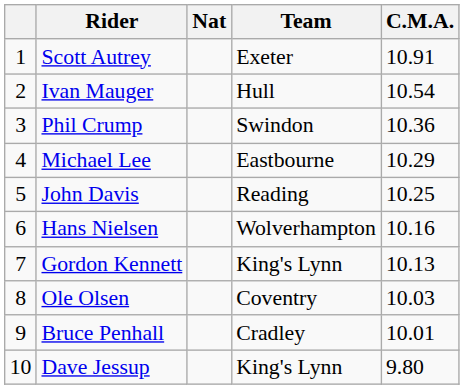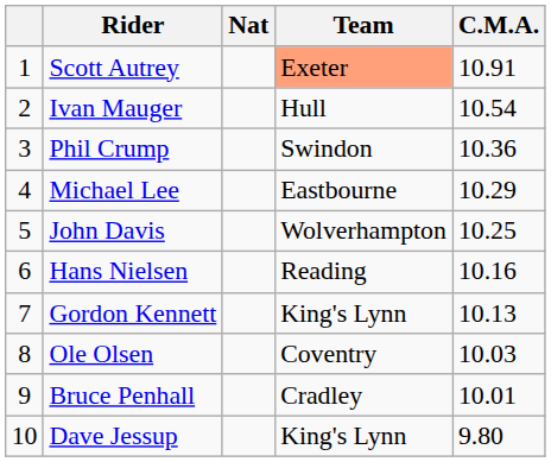Scott Autrey | Team: no background -> lightsalmon background
John Davis | Team: Reading -> Wolverhampton
Hans Nielsen | Team: Wolverhampton -> Reading
